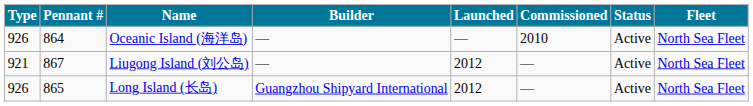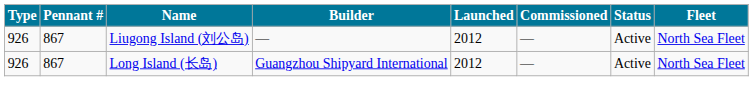- row: 926 | 864 | Oceanic Island (海洋岛) | ― | ― | 2010 | Active | North Sea Fleet
Liugong Island (刘公岛) | Type: 921 -> 926
Long Island (长岛) | Pennant #: 865 -> 867
